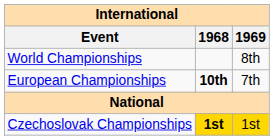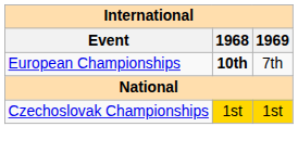- row: World Championships | 8th
Czechoslovak Championships | 1968: bold -> normal
